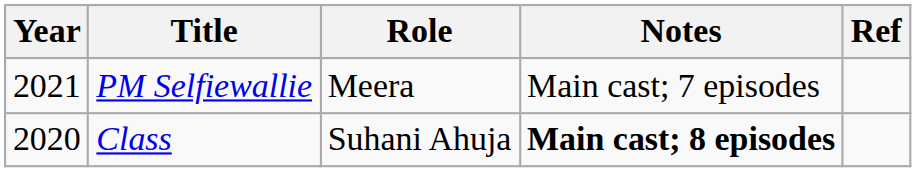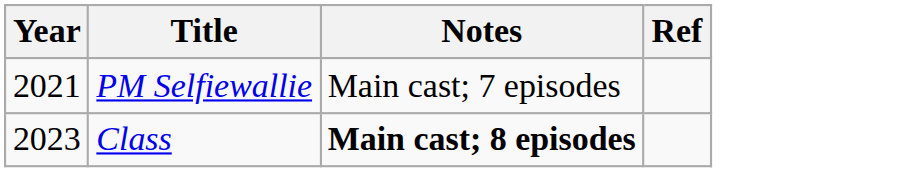- column: Role | Meera | Suhani Ahuja
Class | Year: 2020 -> 2023
